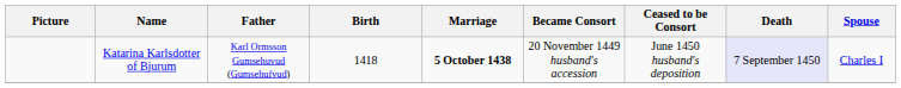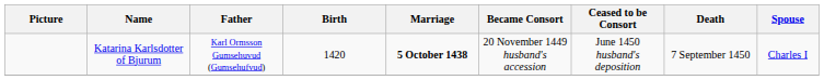Katarina Karlsdotter of Bjurum | Birth: 1418 -> 1420
Katarina Karlsdotter of Bjurum | Death: lavender background -> no background
